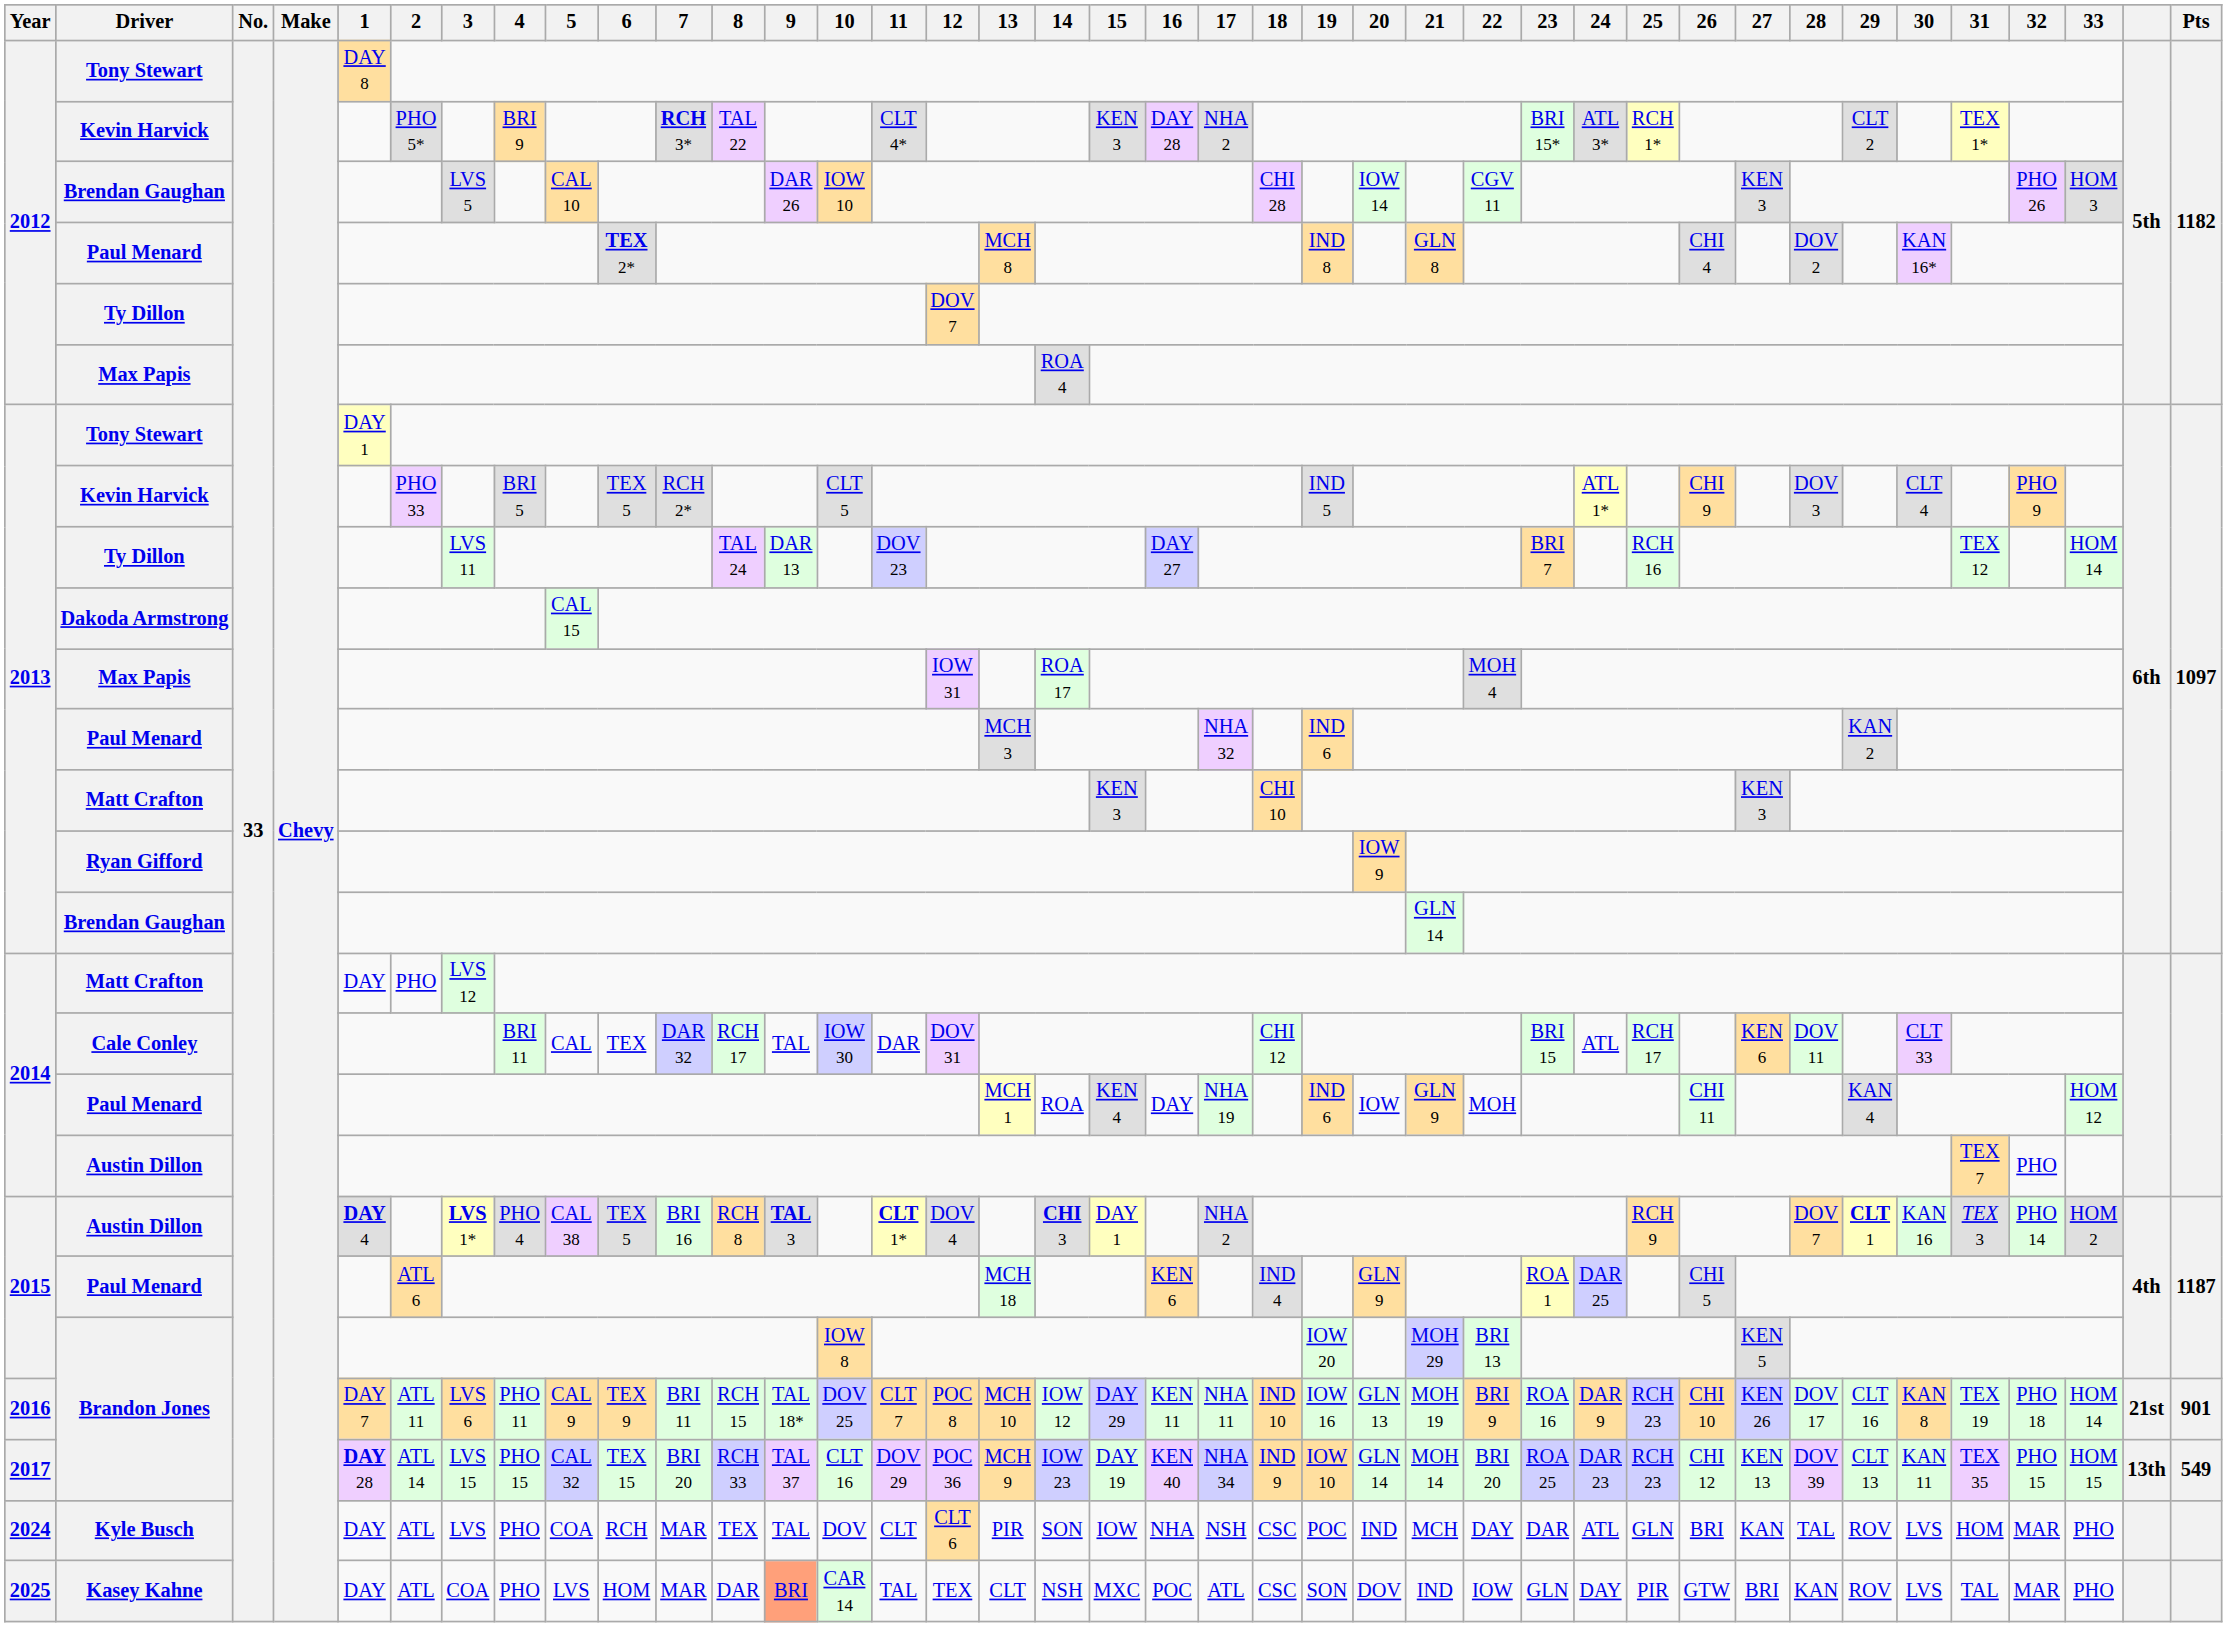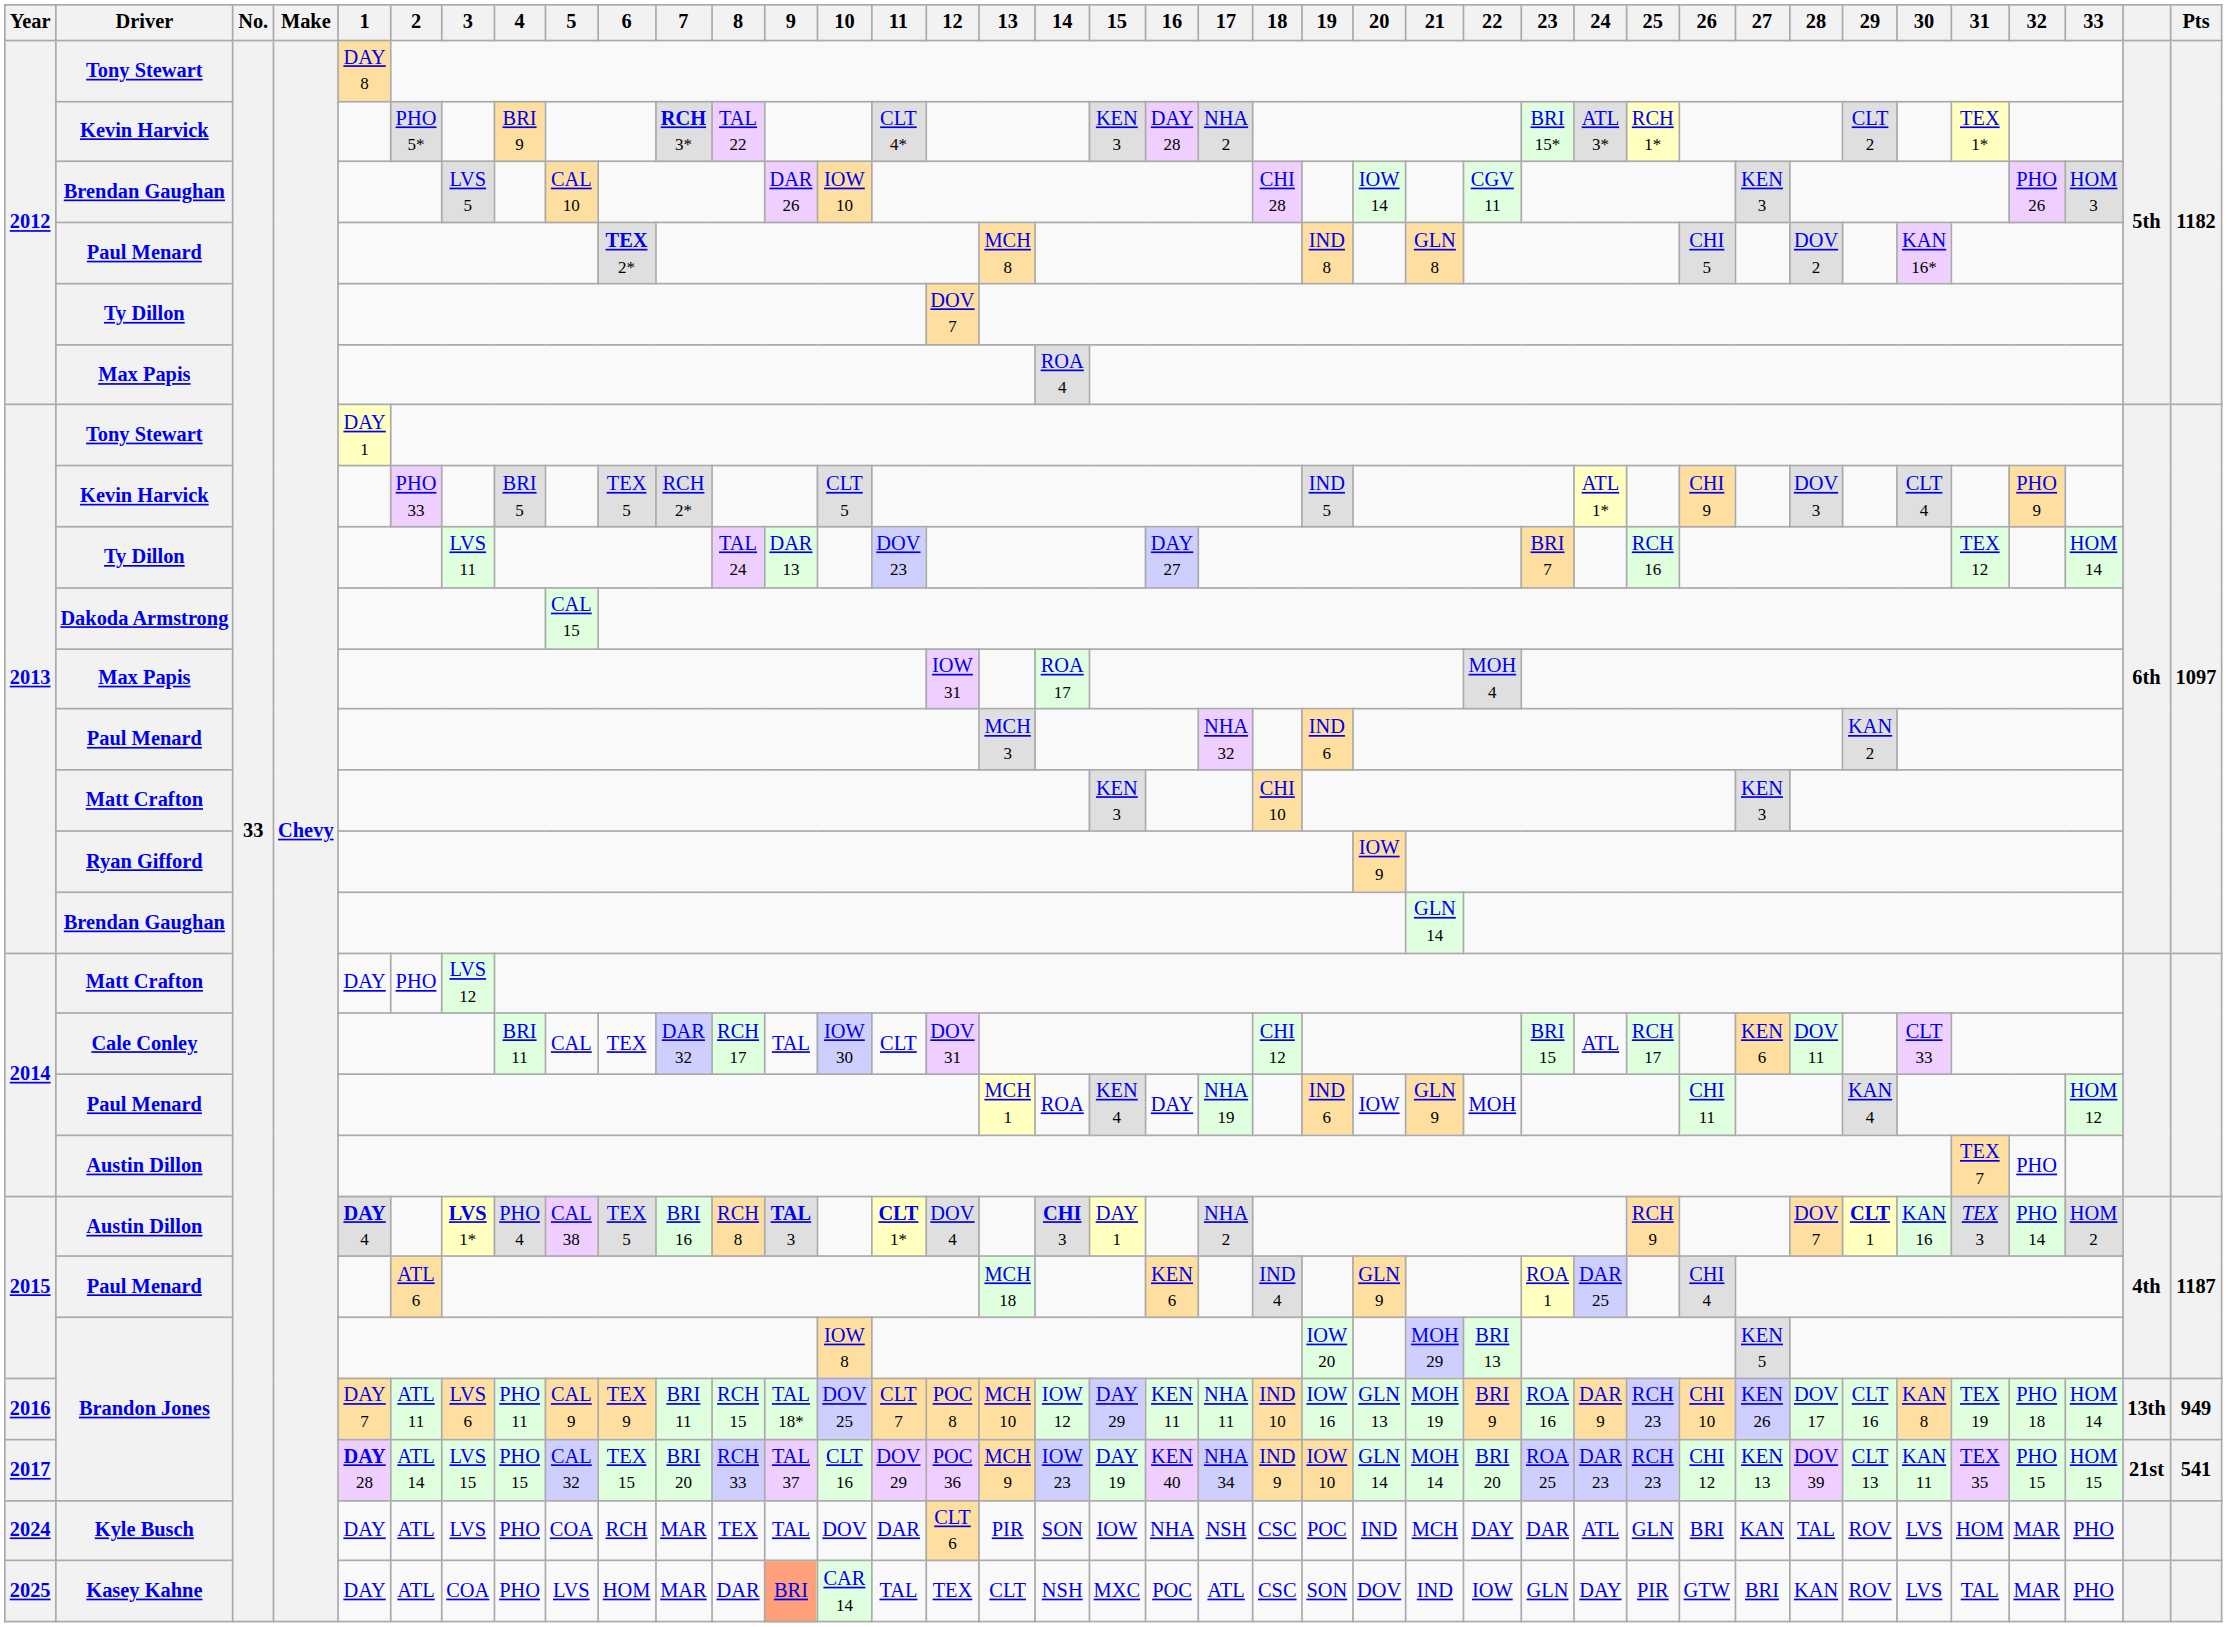2012 / Paul Menard | 26: CHI 4 -> CHI 5
Cale Conley | 11: DAR -> CLT
2015 / Paul Menard | 26: CHI 5 -> CHI 4
2016 / Brandon Jones | column 38: 21st -> 13th
2016 / Brandon Jones | Pts: 901 -> 949
2017 / Brandon Jones | column 38: 13th -> 21st
2017 / Brandon Jones | Pts: 549 -> 541
Kyle Busch | 11: CLT -> DAR
